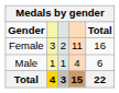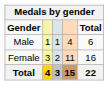rows swapped: Male <-> Female
